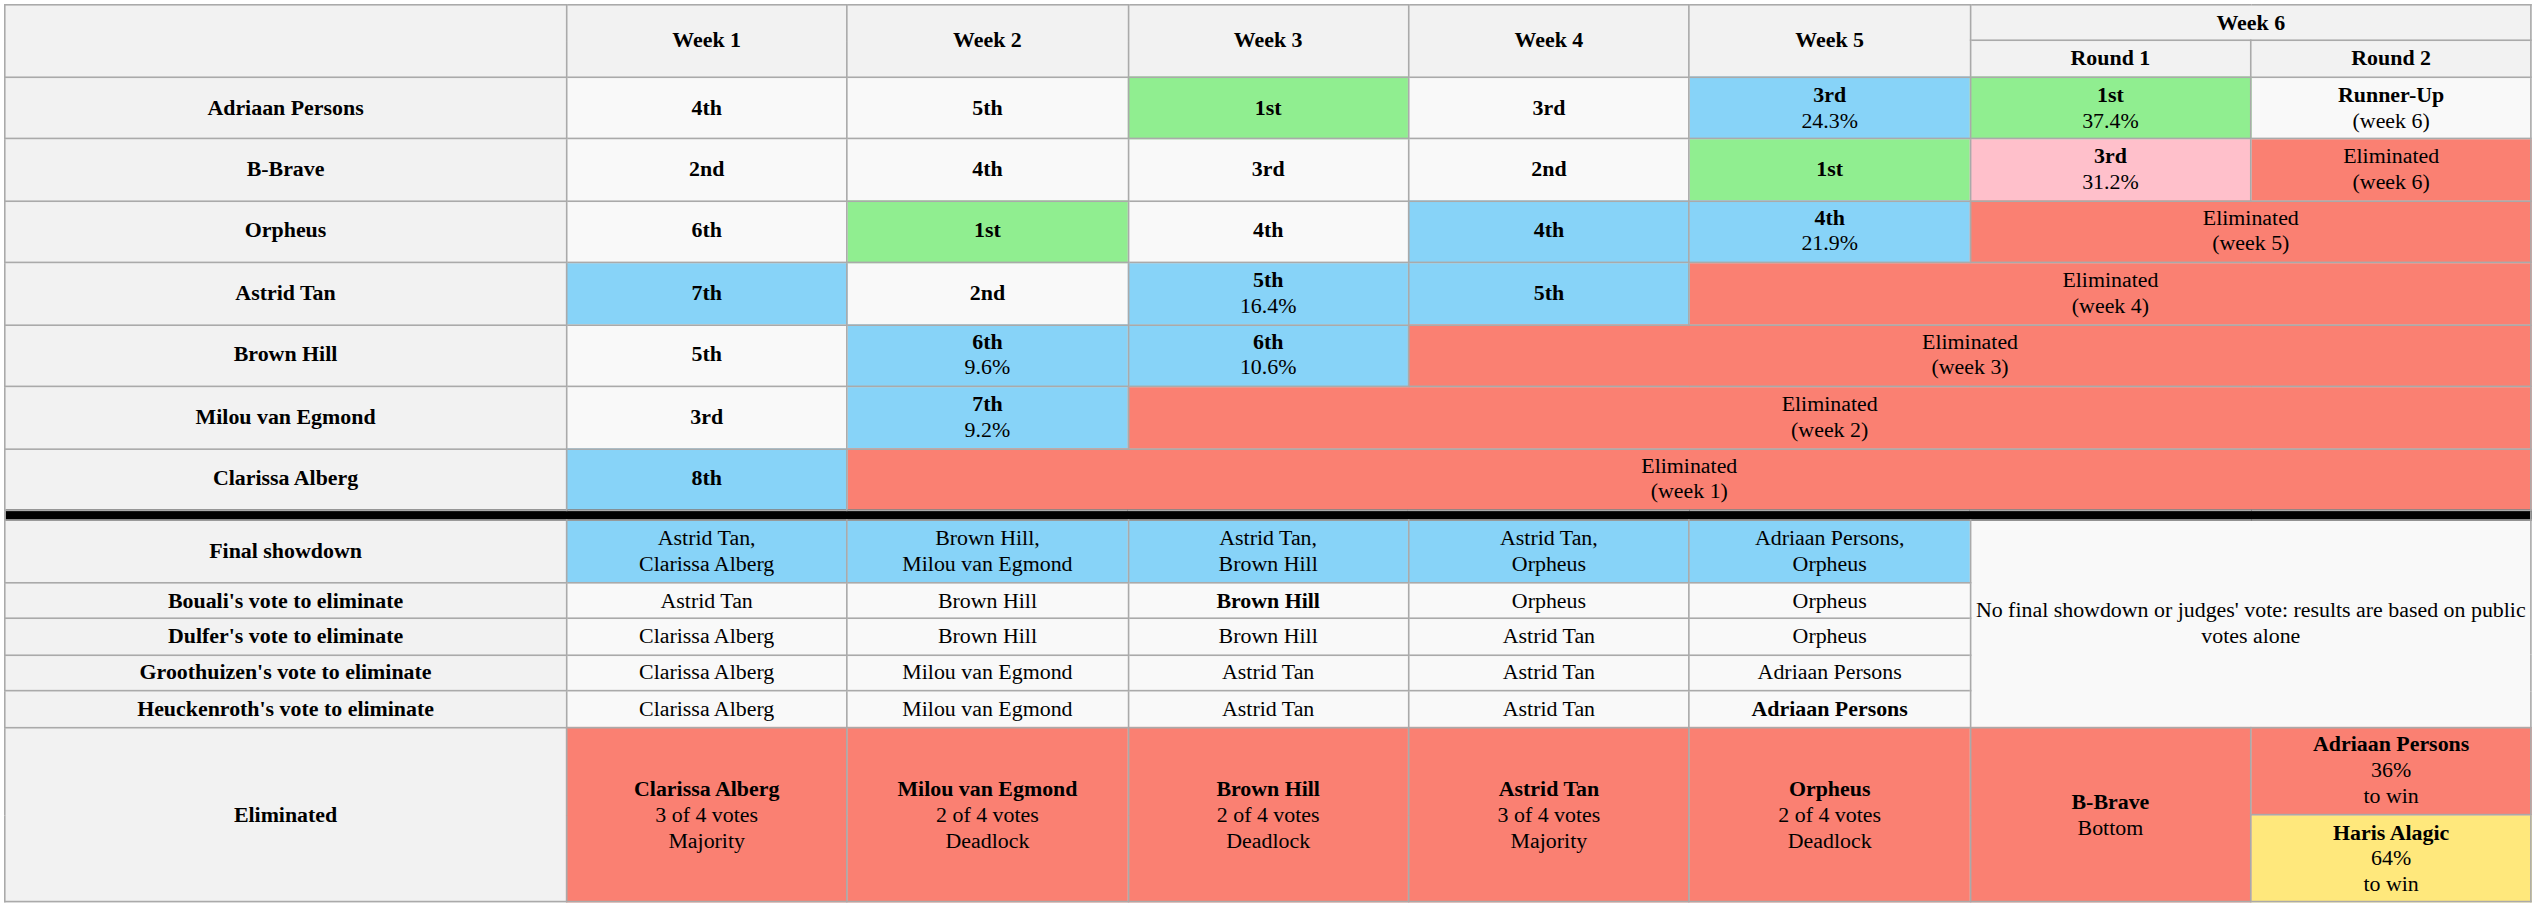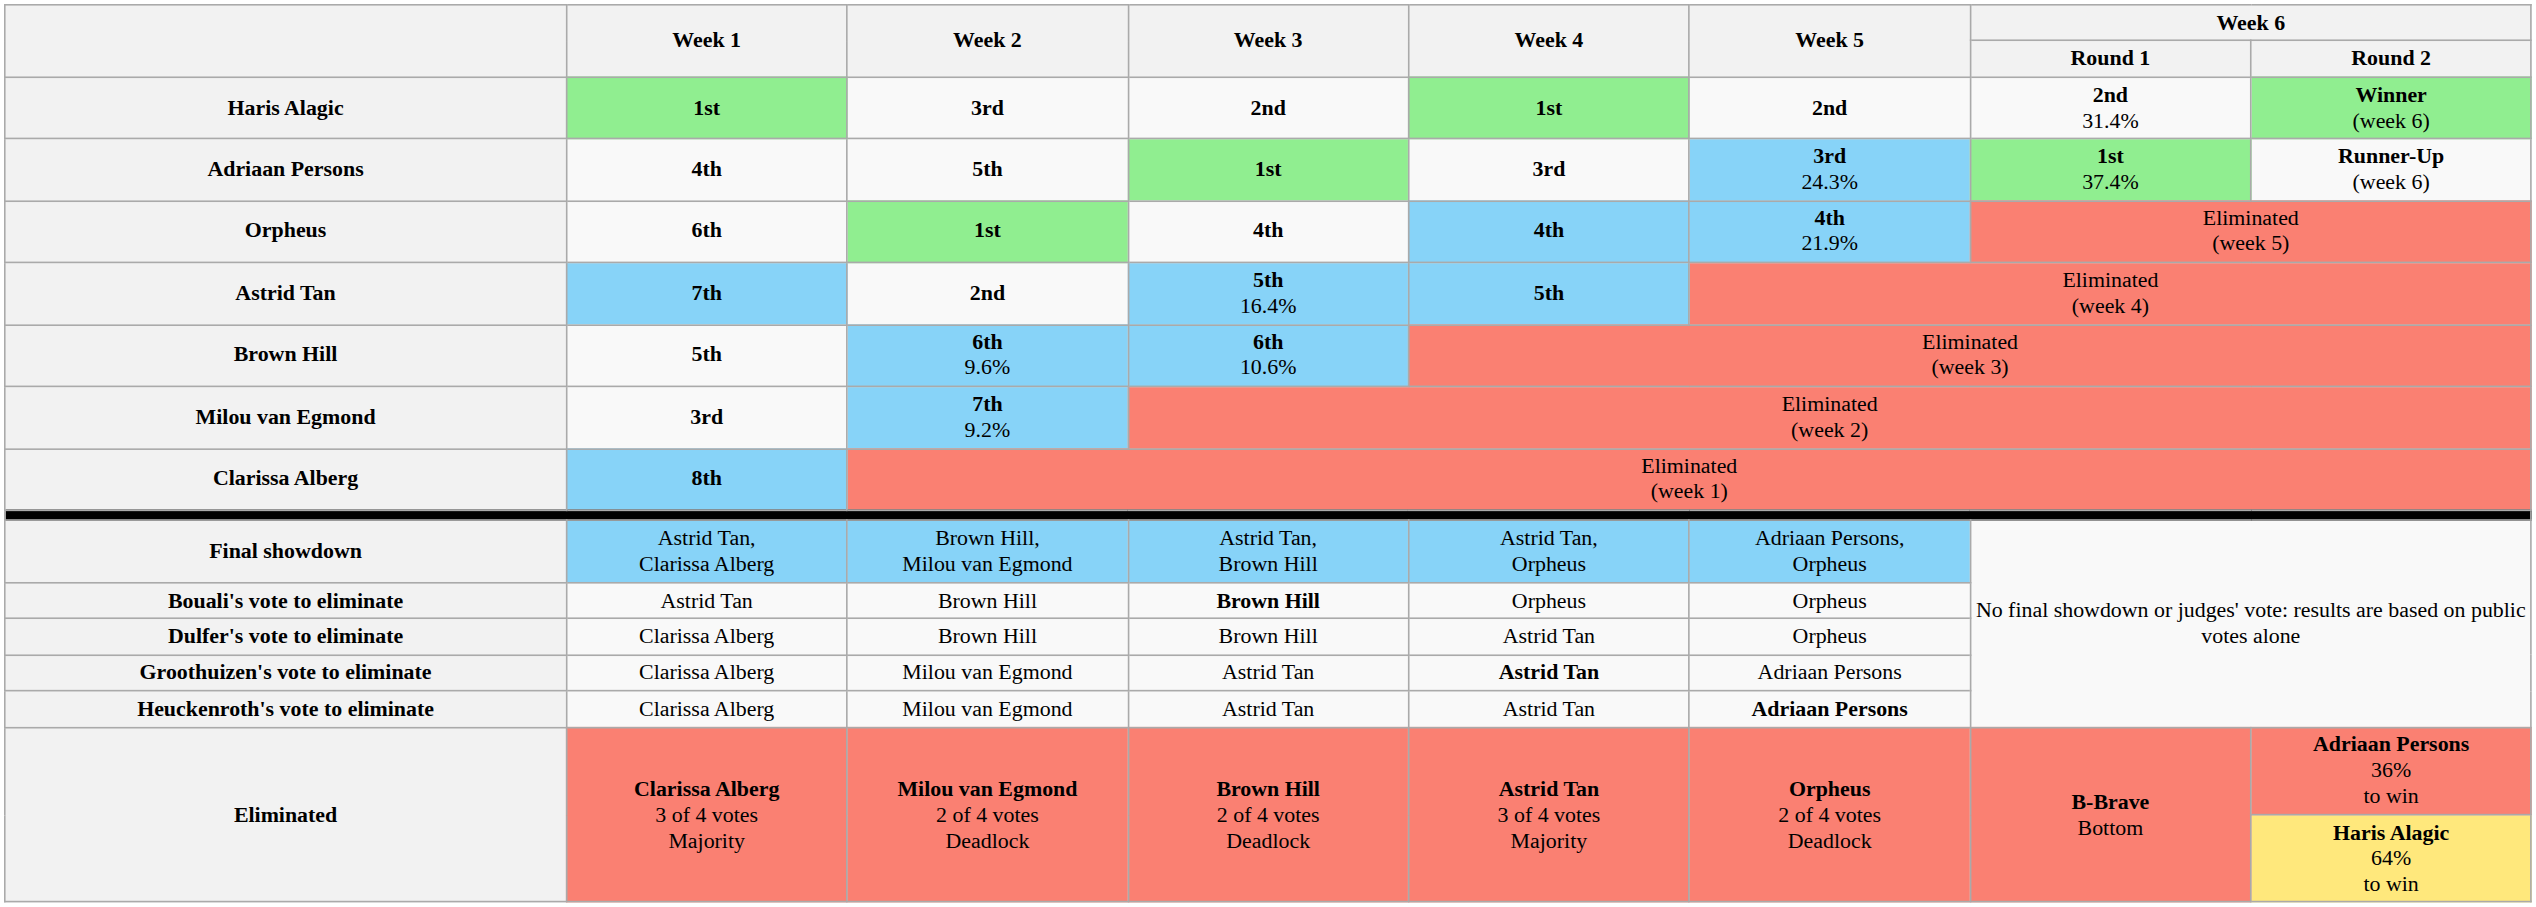+ row: Haris Alagic | 1st | 3rd | 2nd | 1st | 2nd | 2nd 31.4% | Winner (week 6)
- row: B-Brave | 2nd | 4th | 3rd | 2nd | 1st | 3rd 31.2% | Eliminated (week 6)
Groothuizen's vote to eliminate | Week 4: normal -> bold
